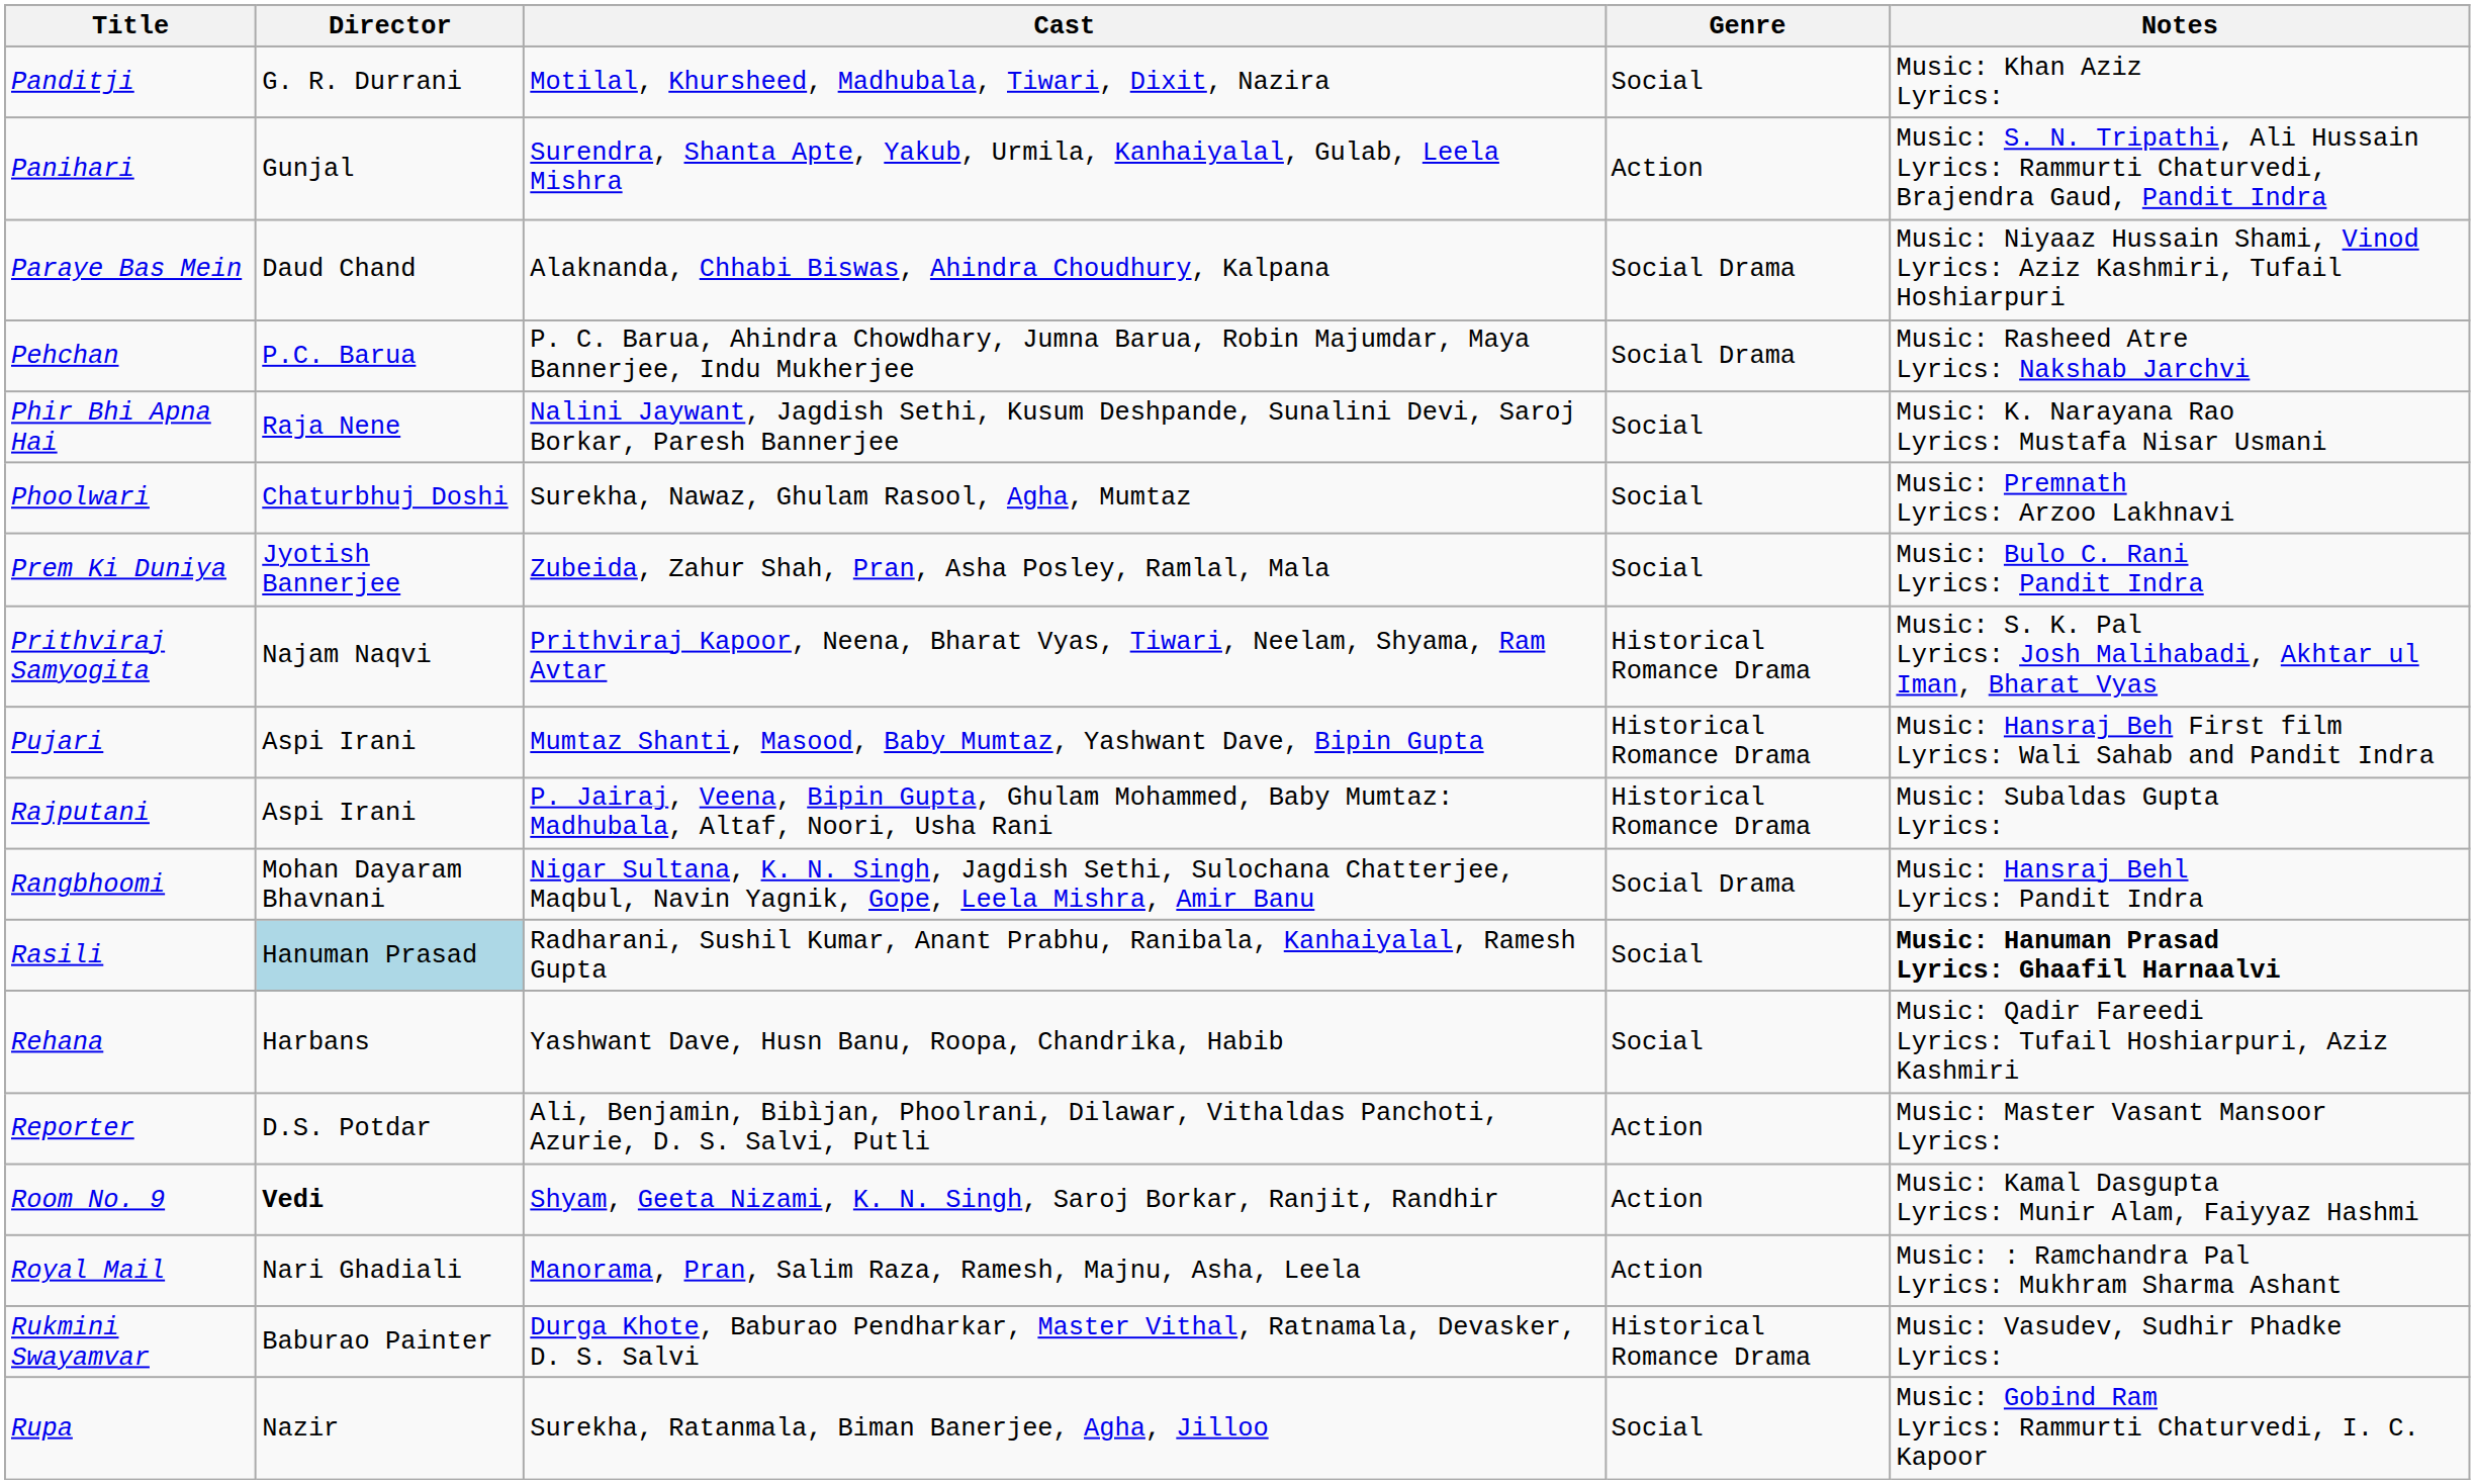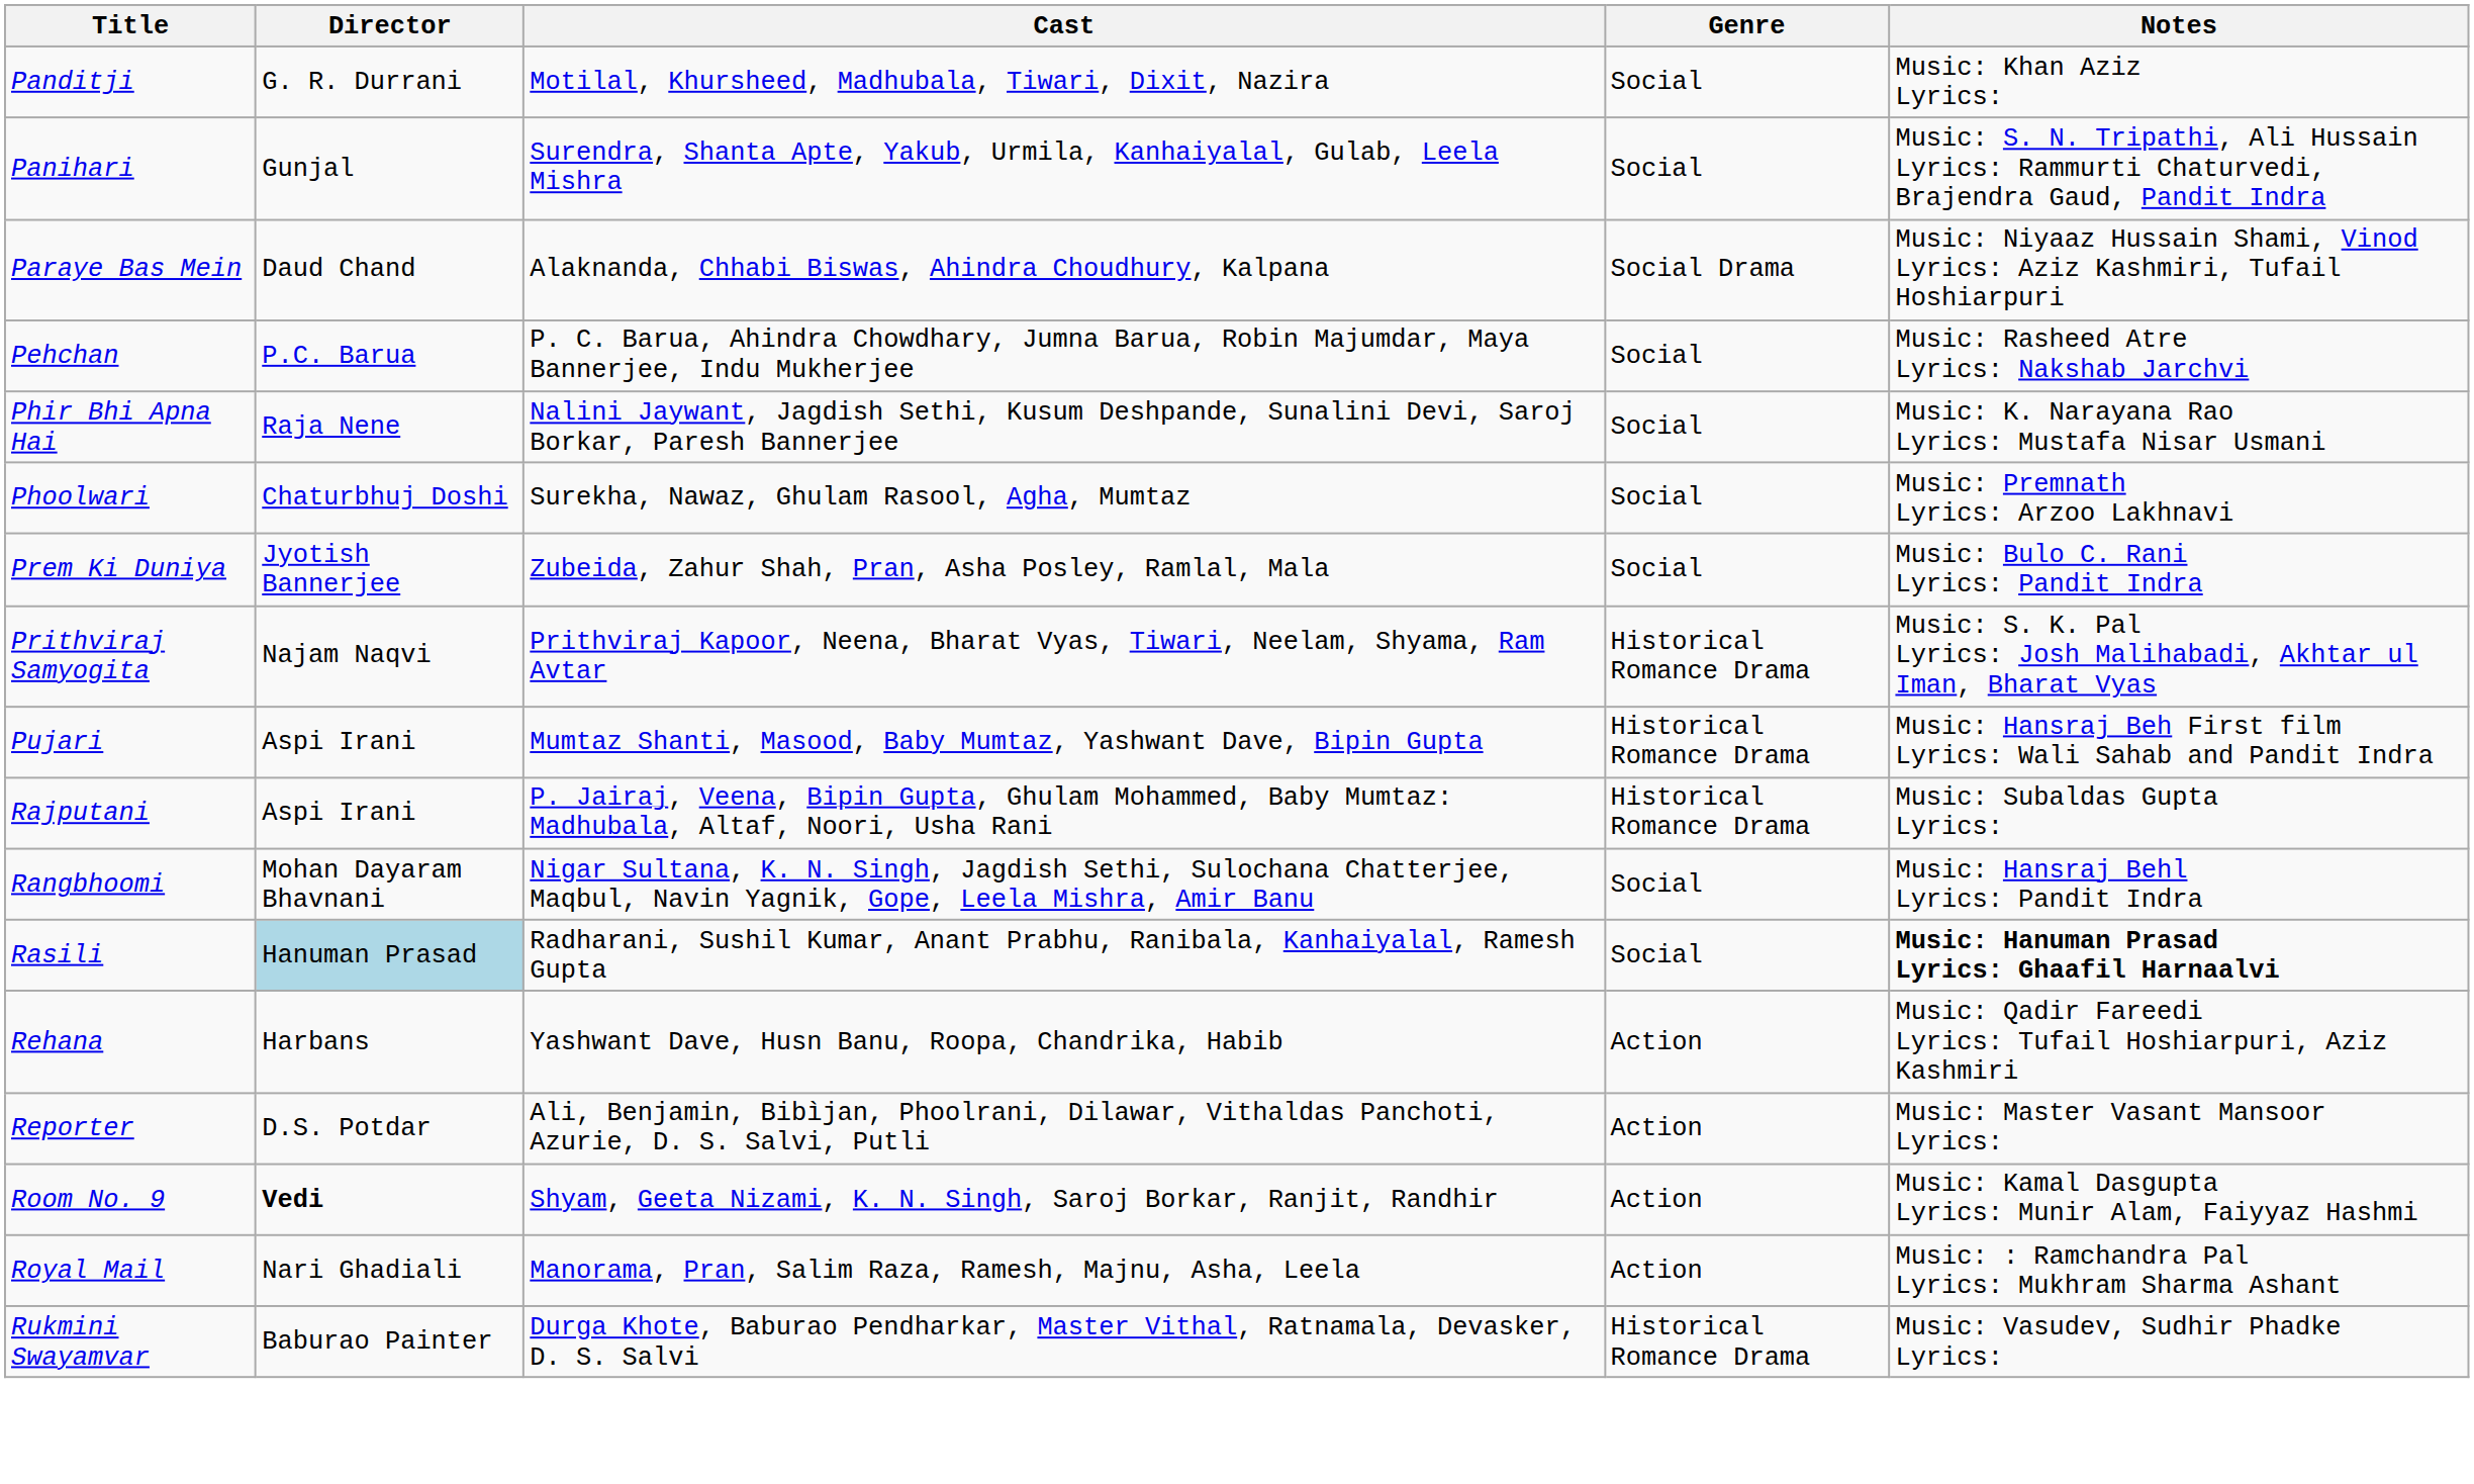Panihari | Genre: Action -> Social
Pehchan | Genre: Social Drama -> Social
Rangbhoomi | Genre: Social Drama -> Social
Rehana | Genre: Social -> Action
- row: Rupa | Nazir | Surekha, Ratanmala, Biman Banerjee, Agha, Jilloo | Social | Music: Gobind Ram Lyrics: Rammurti Chaturvedi, I. C. Kapoor
